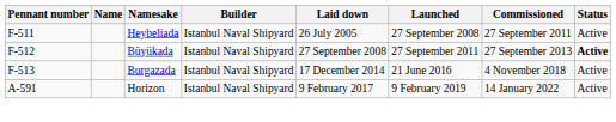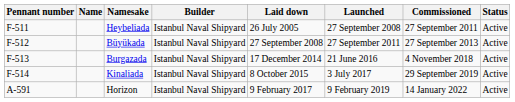Büyükada | Status: bold -> normal
+ row: F-514 | Kinaliada | Istanbul Naval Shipyard | 8 October 2015 | 3 July 2017 | 29 September 2019 | Active
